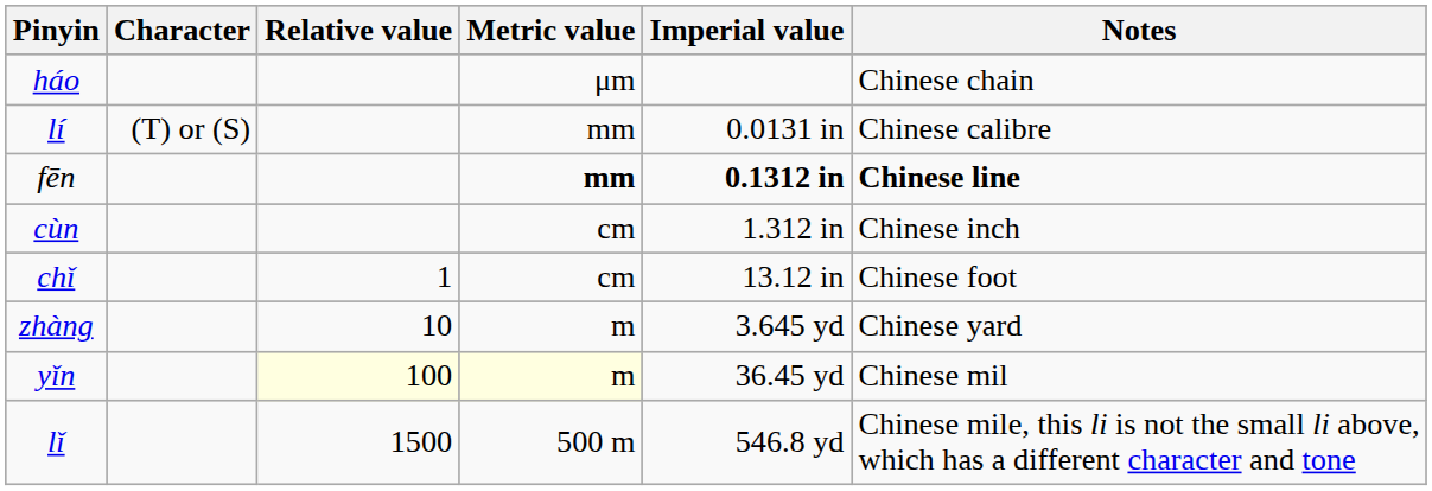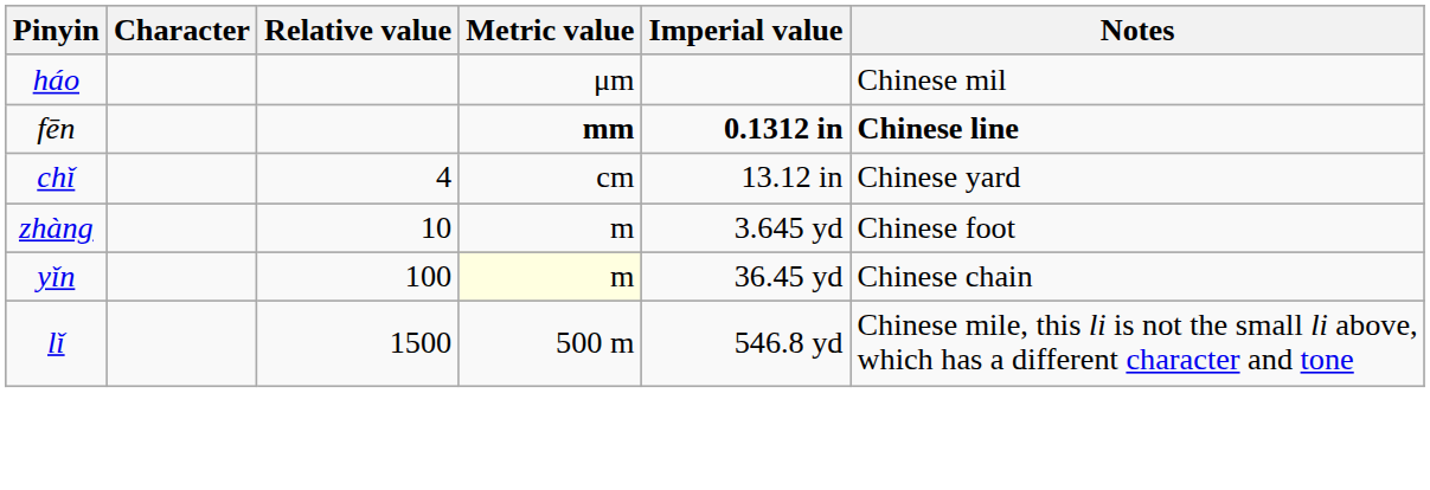háo | Notes: Chinese chain -> Chinese mil
- row: lí | (T) or (S) | mm | 0.0131 in | Chinese calibre
- row: cùn | cm | 1.312 in | Chinese inch
chǐ | Relative value: 1 -> 4
chǐ | Notes: Chinese foot -> Chinese yard
zhàng | Notes: Chinese yard -> Chinese foot
yǐn | Relative value: lightyellow background -> no background
yǐn | Notes: Chinese mil -> Chinese chain
